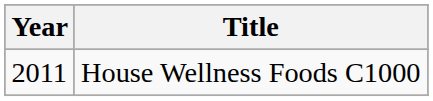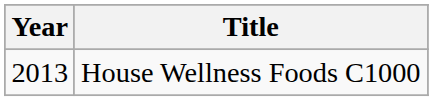House Wellness Foods C1000 | Year: 2011 -> 2013
